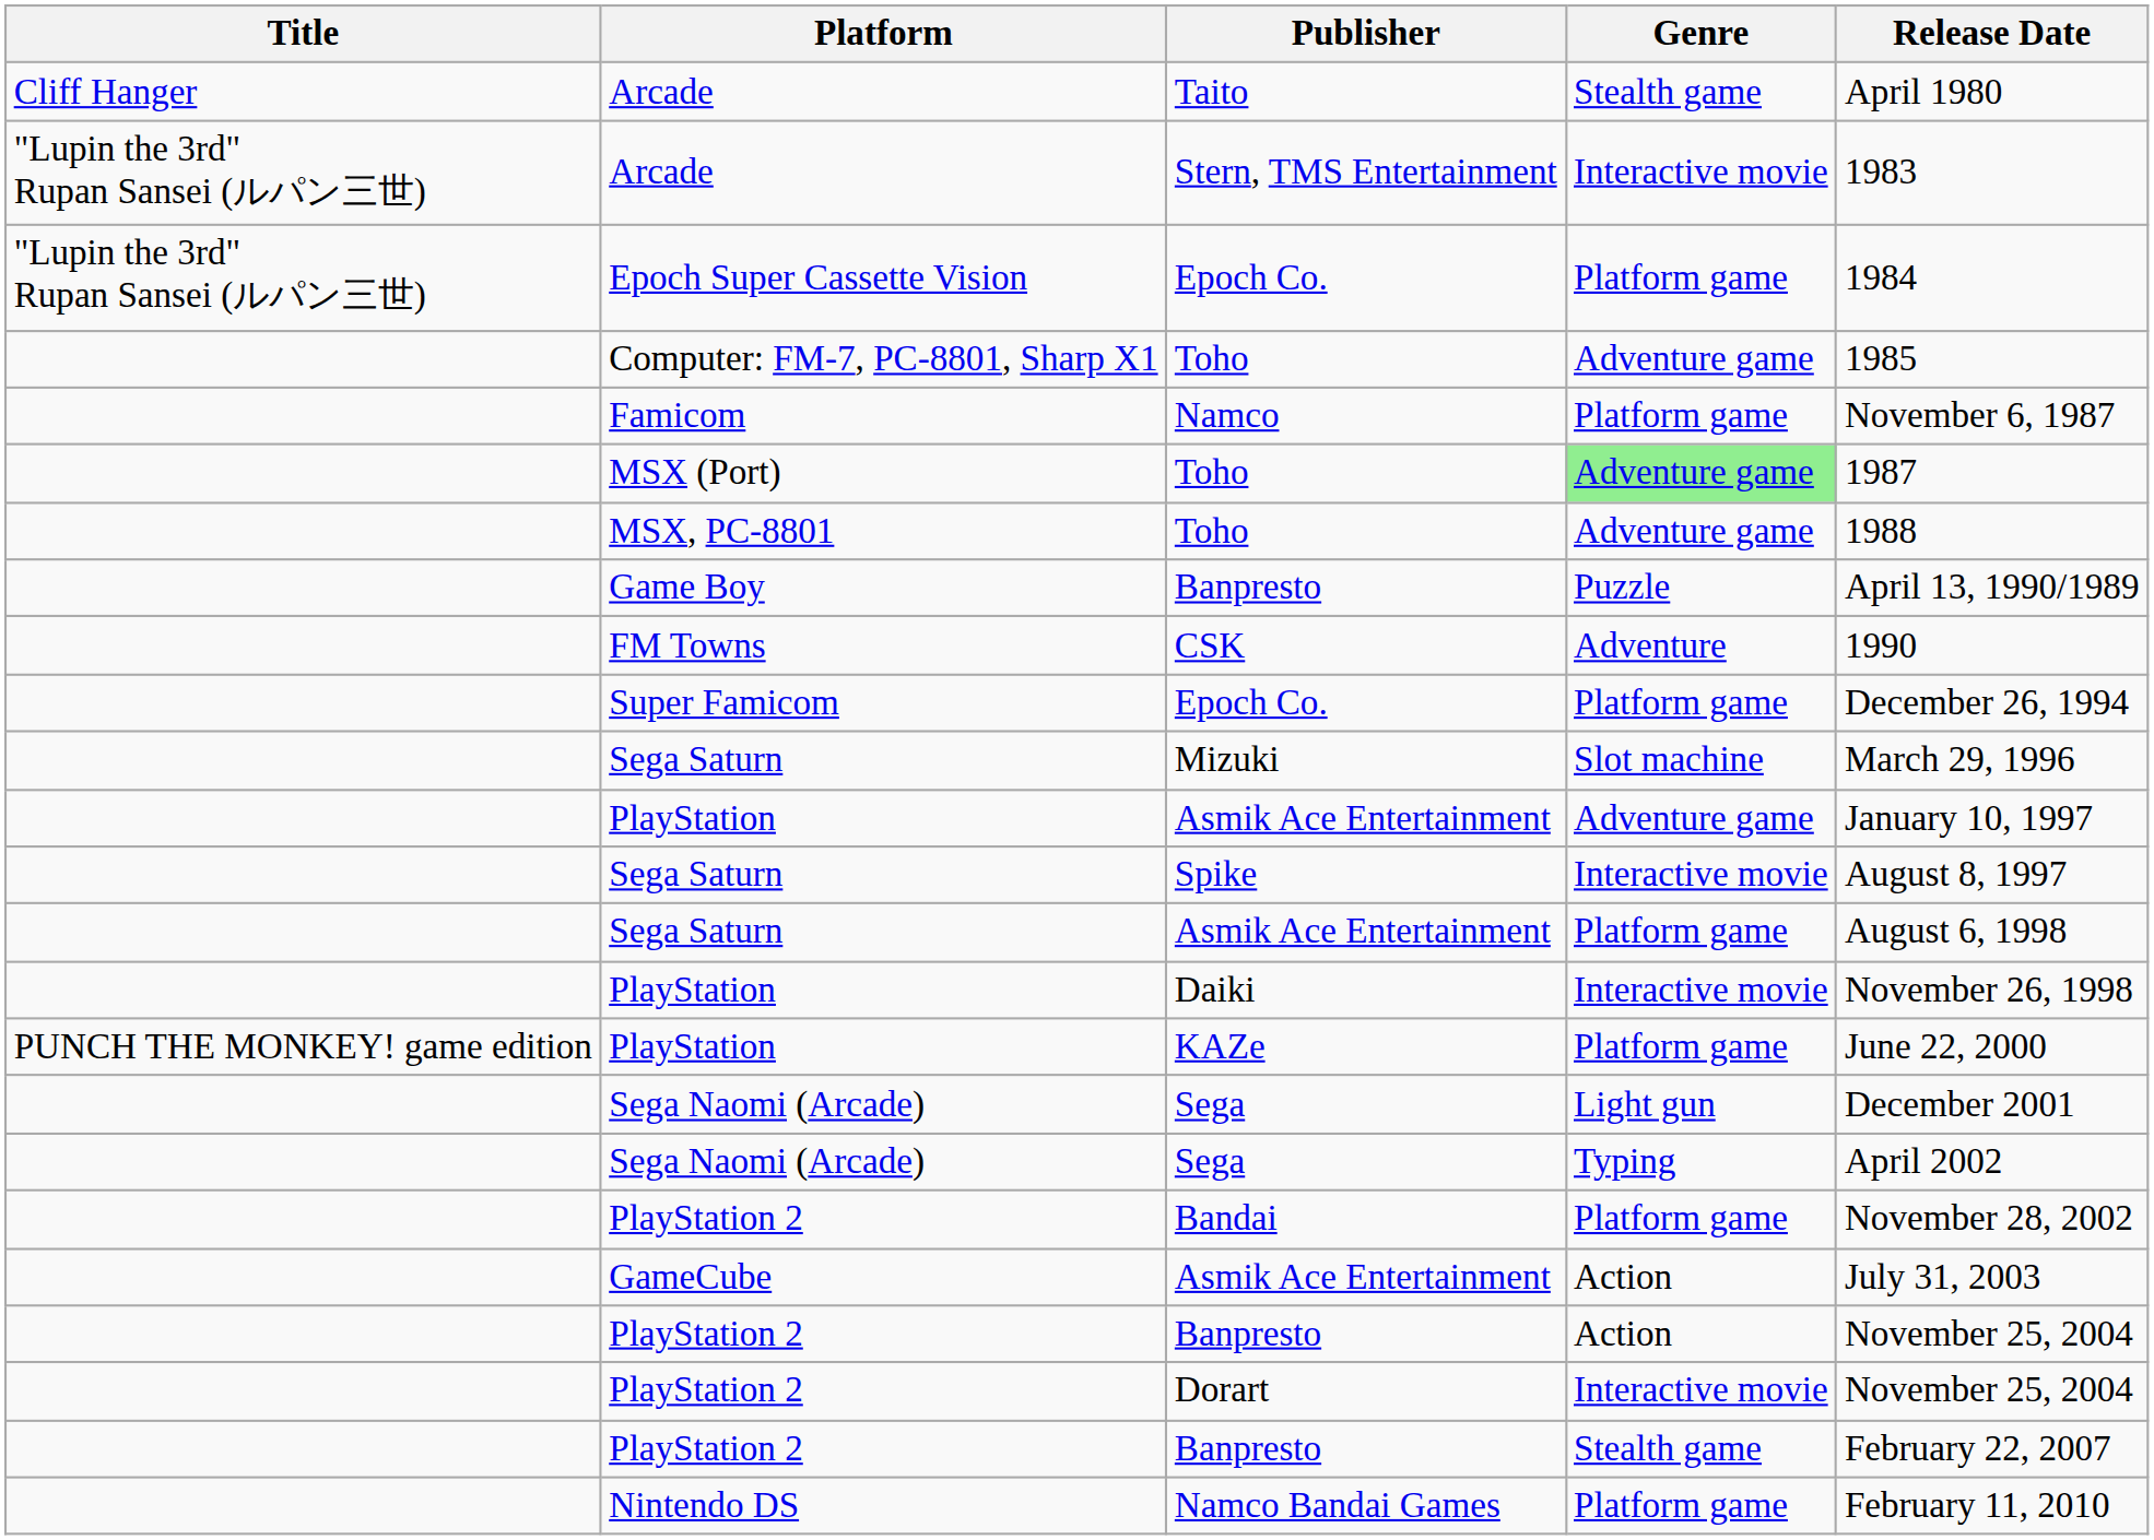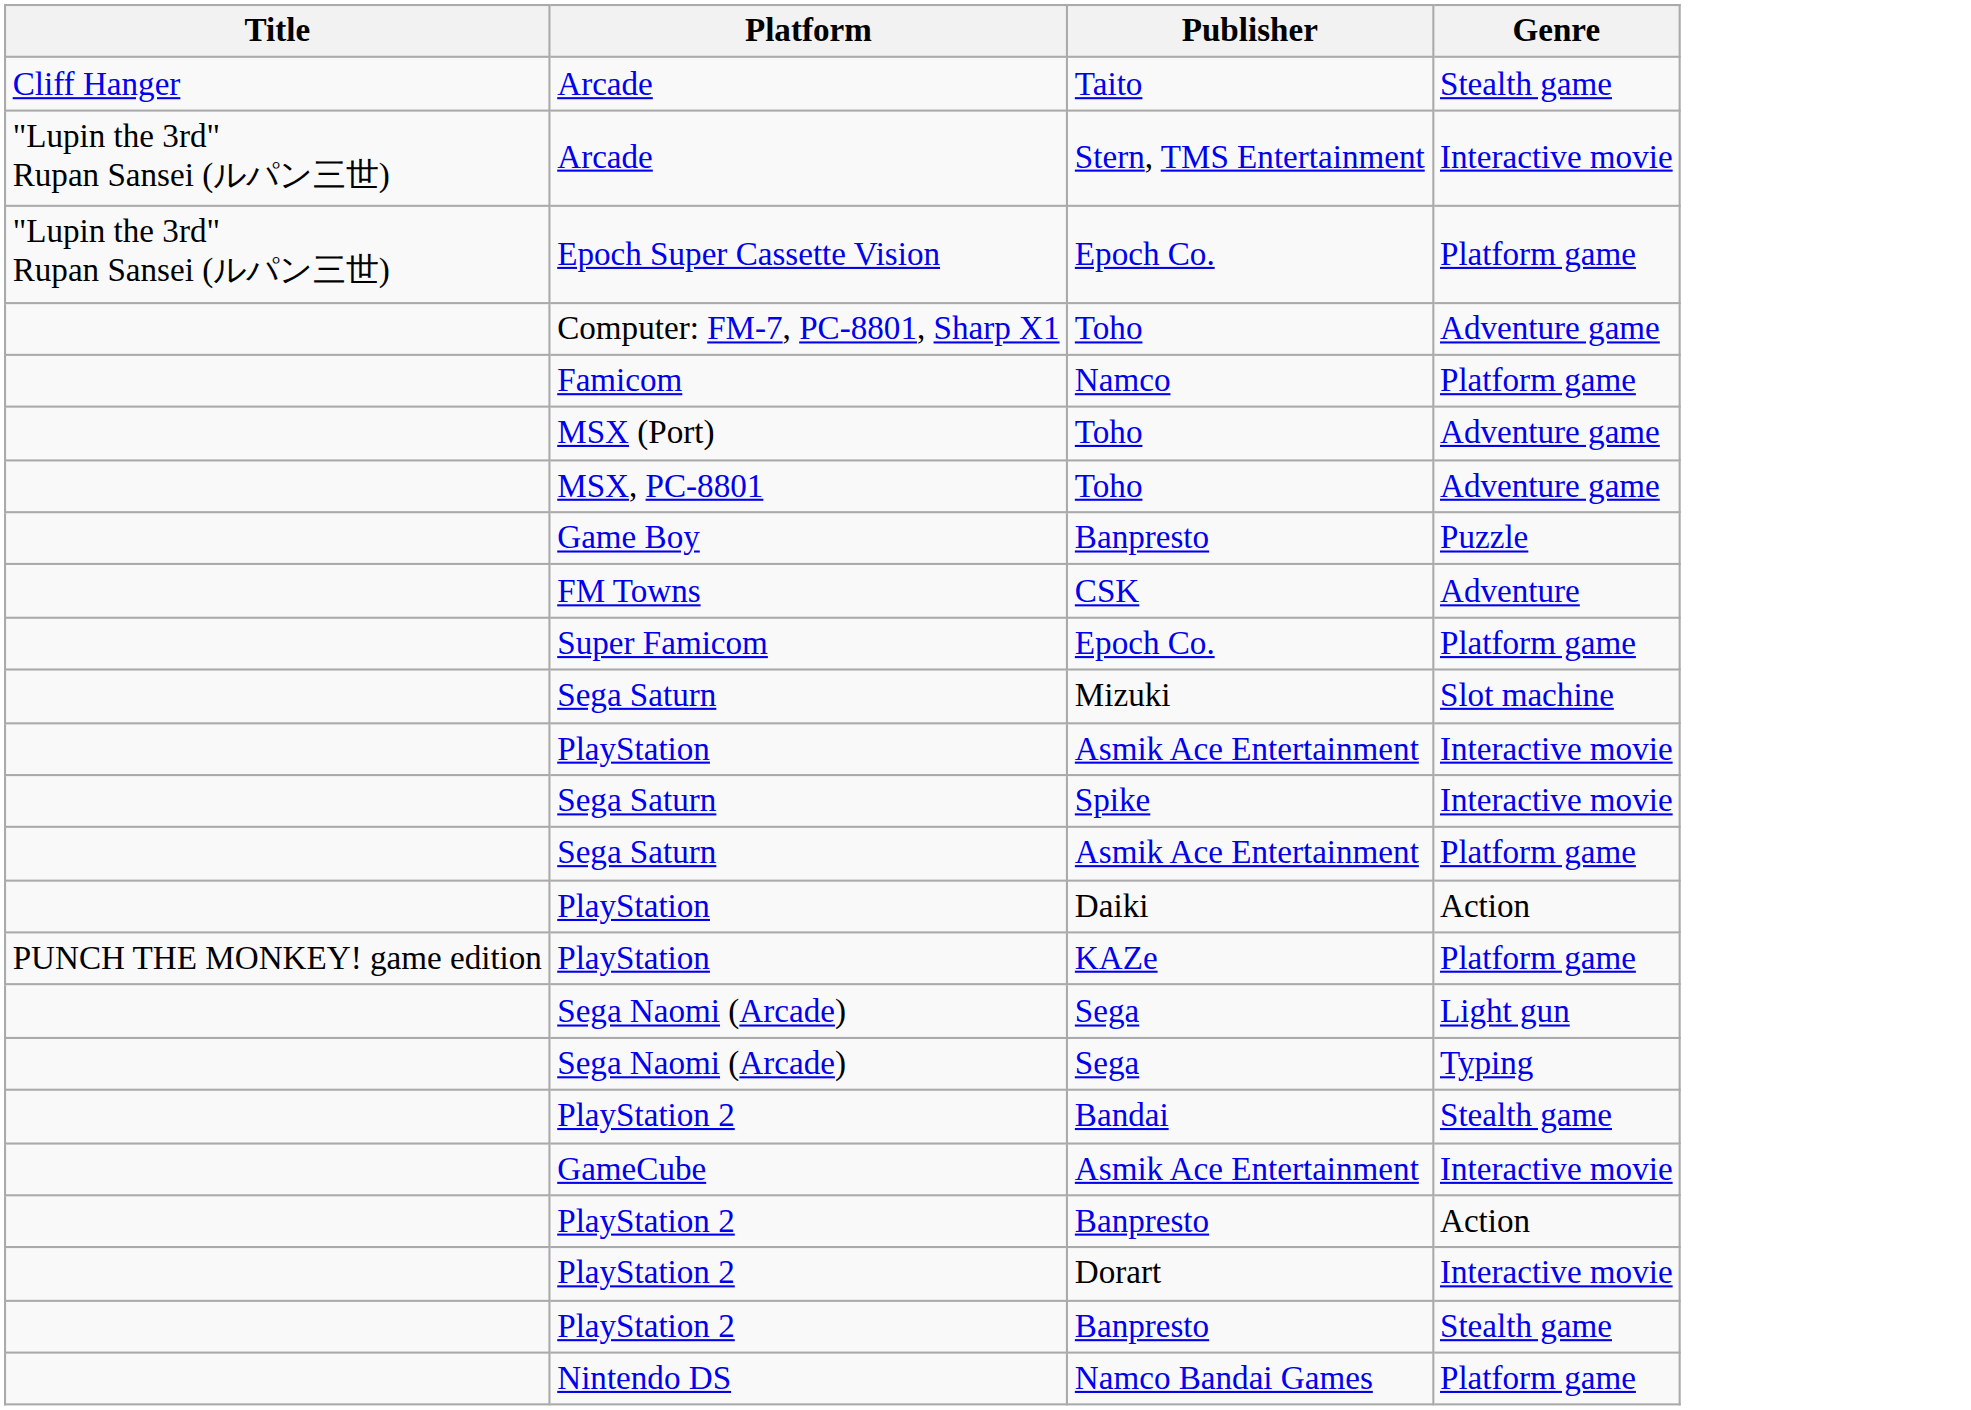- column: Release Date | April 1980 | 1983 | 1984 | 1985 | November 6, 1987 | 1987 | 1988 | April 13, 1990/1989 | 1990 | December 26, 1994 | March 29, 1996 | January 10, 1997 | August 8, 1997 | August 6, 1998 | November 26, 1998 | June 22, 2000 | December 2001 | April 2002 | November 28, 2002 | July 31, 2003 | November 25, 2004 | November 25, 2004 | February 22, 2007 | February 11, 2010
MSX (Port) / Toho | Genre: lightgreen background -> no background
PlayStation / Asmik Ace Entertainment | Genre: Adventure game -> Interactive movie
Daiki | Genre: Interactive movie -> Action
Bandai | Genre: Platform game -> Stealth game
GameCube / Asmik Ace Entertainment | Genre: Action -> Interactive movie
